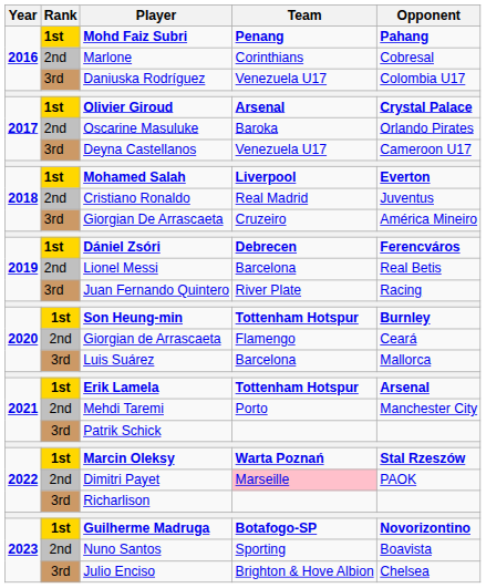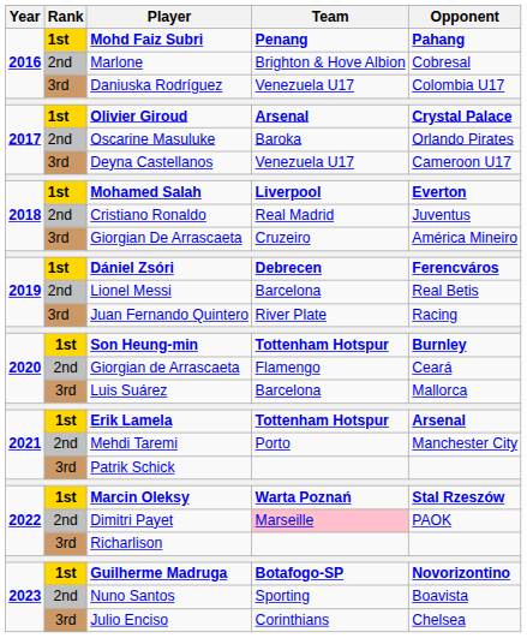Marlone | Team: Corinthians -> Brighton & Hove Albion
Julio Enciso | Team: Brighton & Hove Albion -> Corinthians
